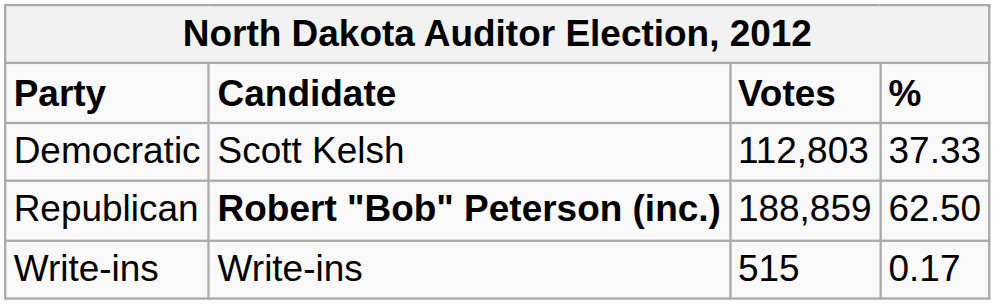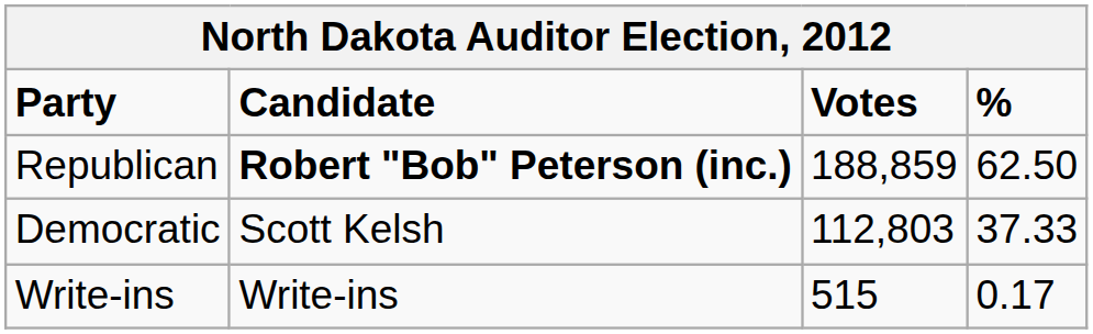rows swapped: Republican <-> Democratic
